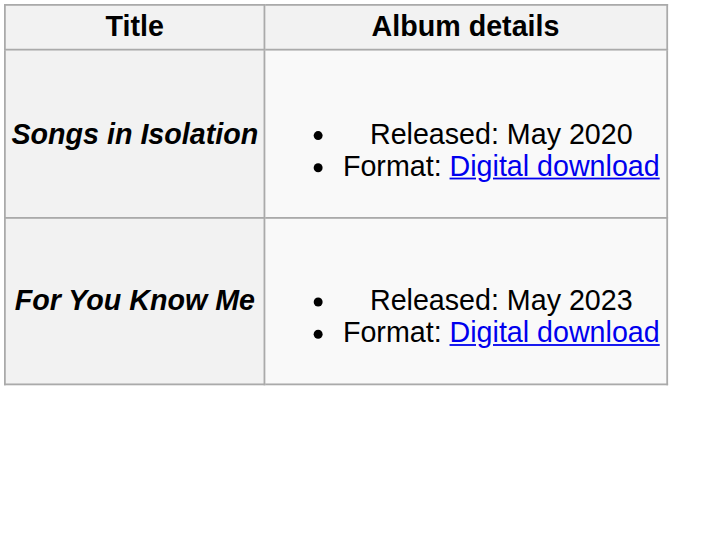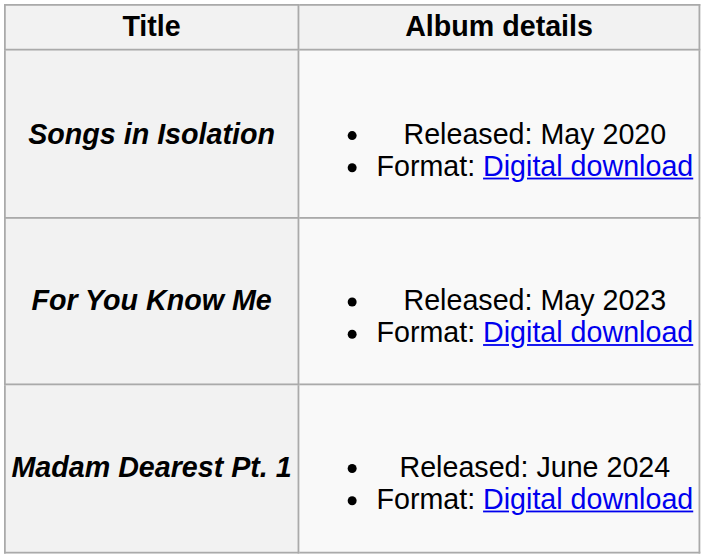+ row: Madam Dearest Pt. 1 | Released: June 2024 Format: Digital download
